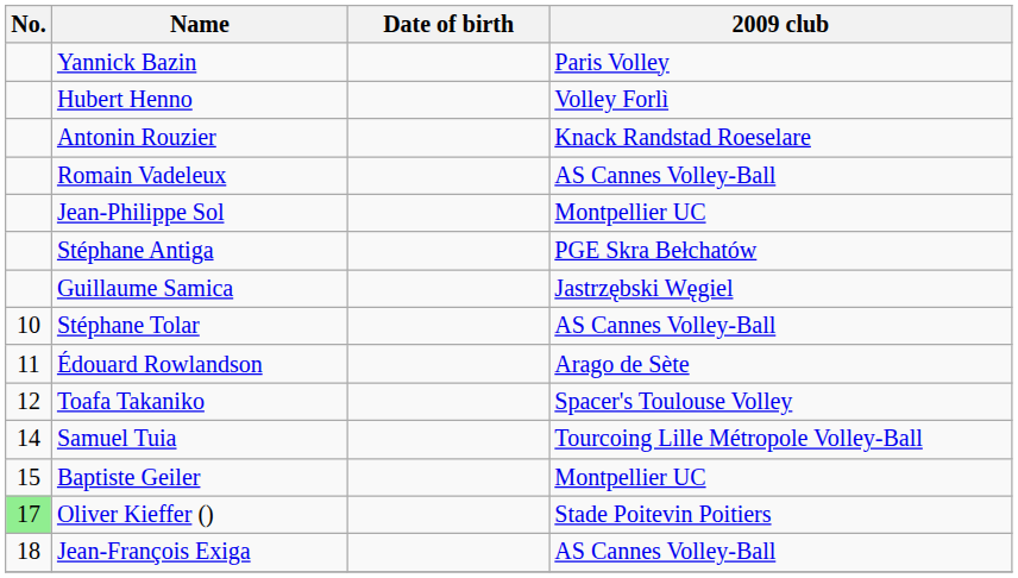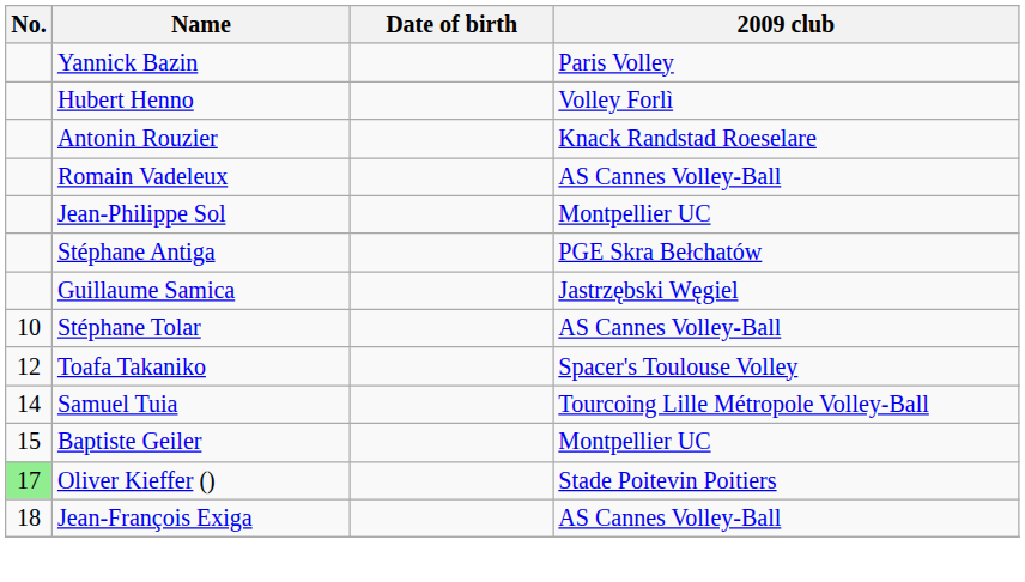- row: 11 | Édouard Rowlandson | Arago de Sète
